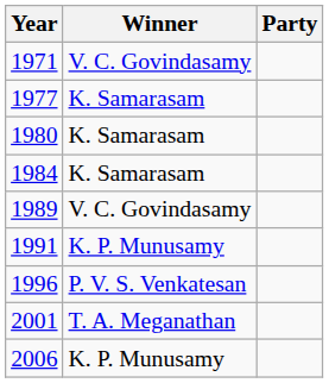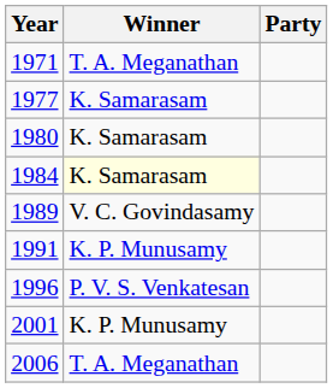1971 | Winner: V. C. Govindasamy -> T. A. Meganathan
1984 | Winner: no background -> lightyellow background
2001 | Winner: T. A. Meganathan -> K. P. Munusamy
2006 | Winner: K. P. Munusamy -> T. A. Meganathan
